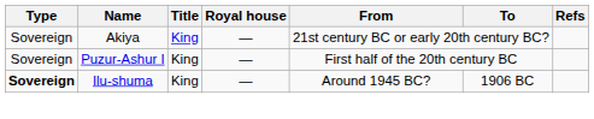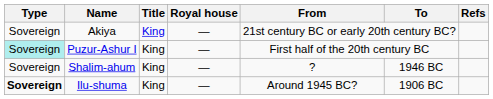Puzur-Ashur I | Type: no background -> paleturquoise background
+ row: Sovereign | Shalim-ahum | King | — | ? | 1946 BC
